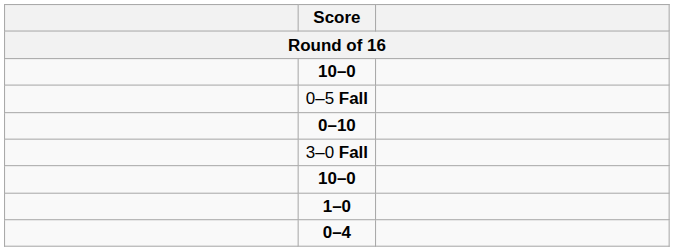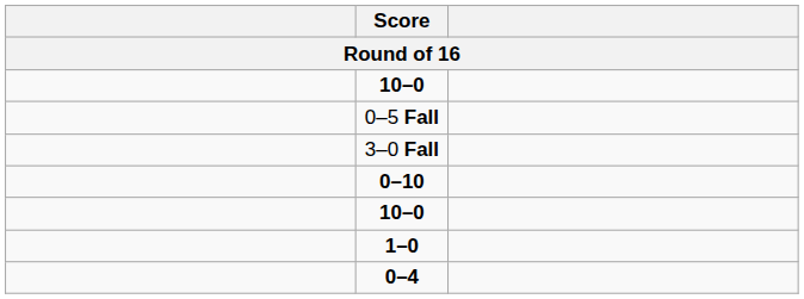rows swapped: 0–10 <-> 3–0 Fall
